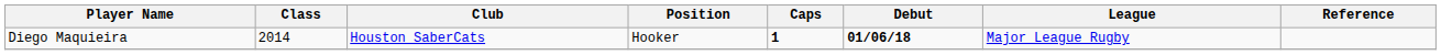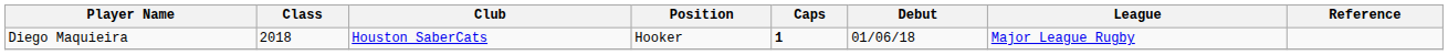Diego Maquieira | Class: 2014 -> 2018
Diego Maquieira | Debut: bold -> normal
